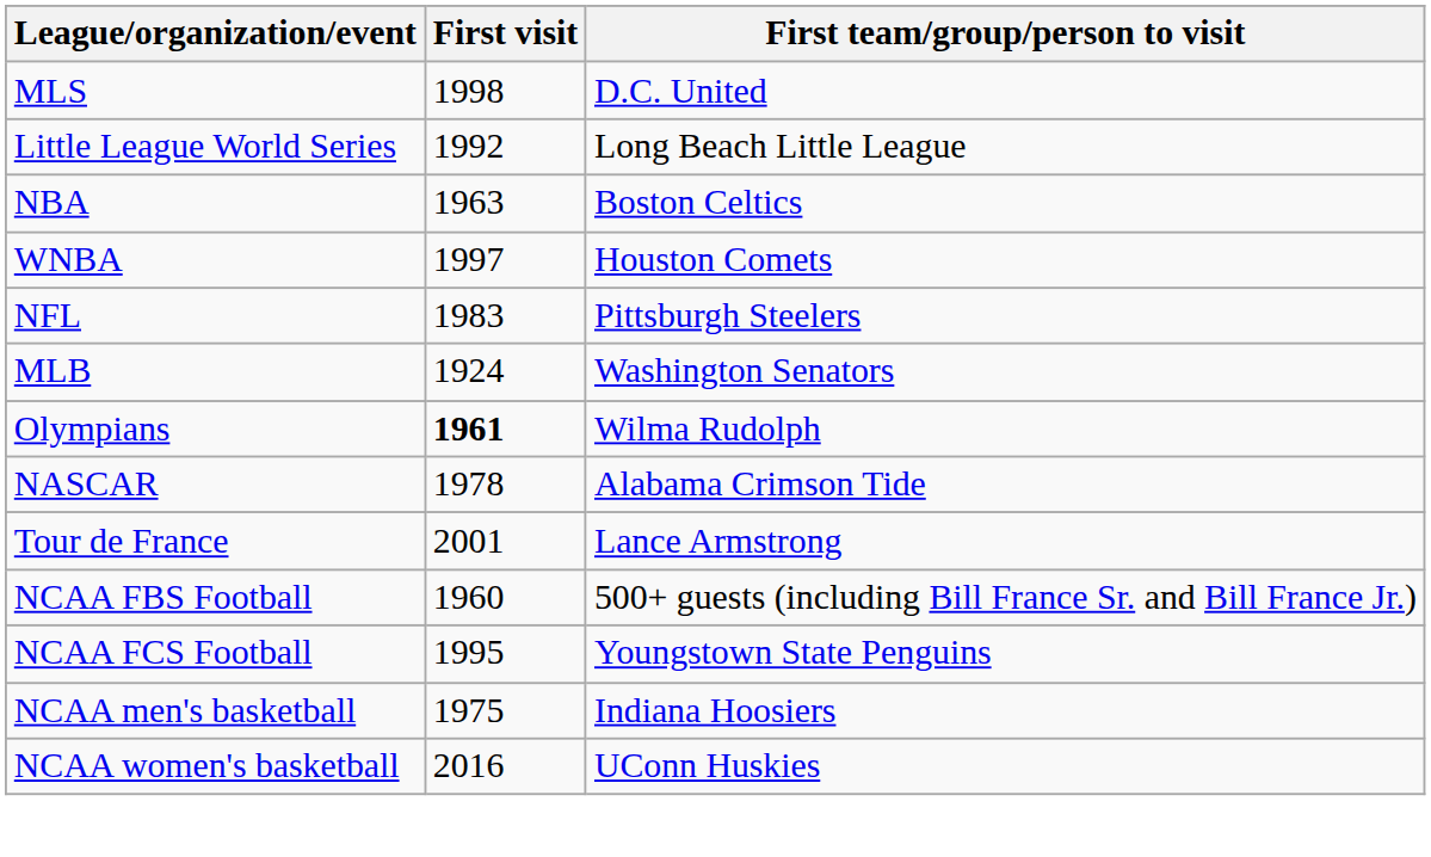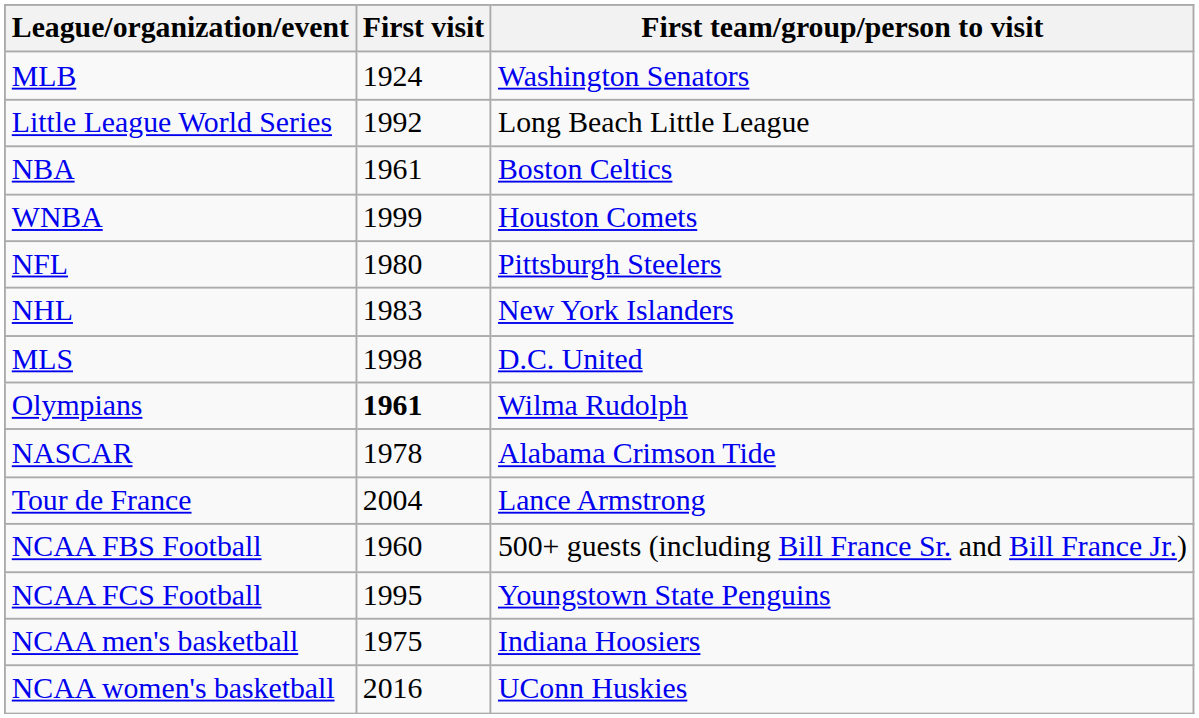rows swapped: MLB <-> MLS
NBA | First visit: 1963 -> 1961
WNBA | First visit: 1997 -> 1999
NFL | First visit: 1983 -> 1980
+ row: NHL | 1983 | New York Islanders
Tour de France | First visit: 2001 -> 2004
